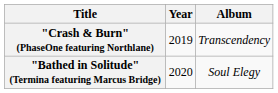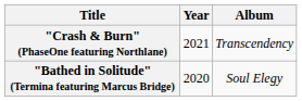"Crash & Burn" (PhaseOne featuring Northlane) | Year: 2019 -> 2021
